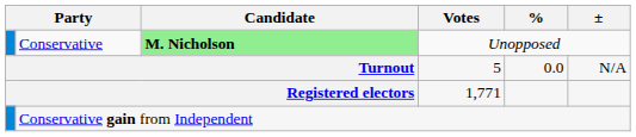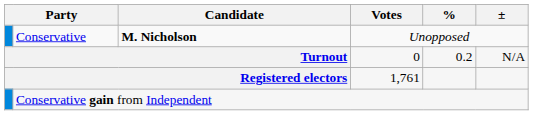Conservative | Candidate: lightgreen background -> no background
Turnout | Votes: 5 -> 0
Turnout | %: 0.0 -> 0.2
Registered electors | Votes: 1,771 -> 1,761
